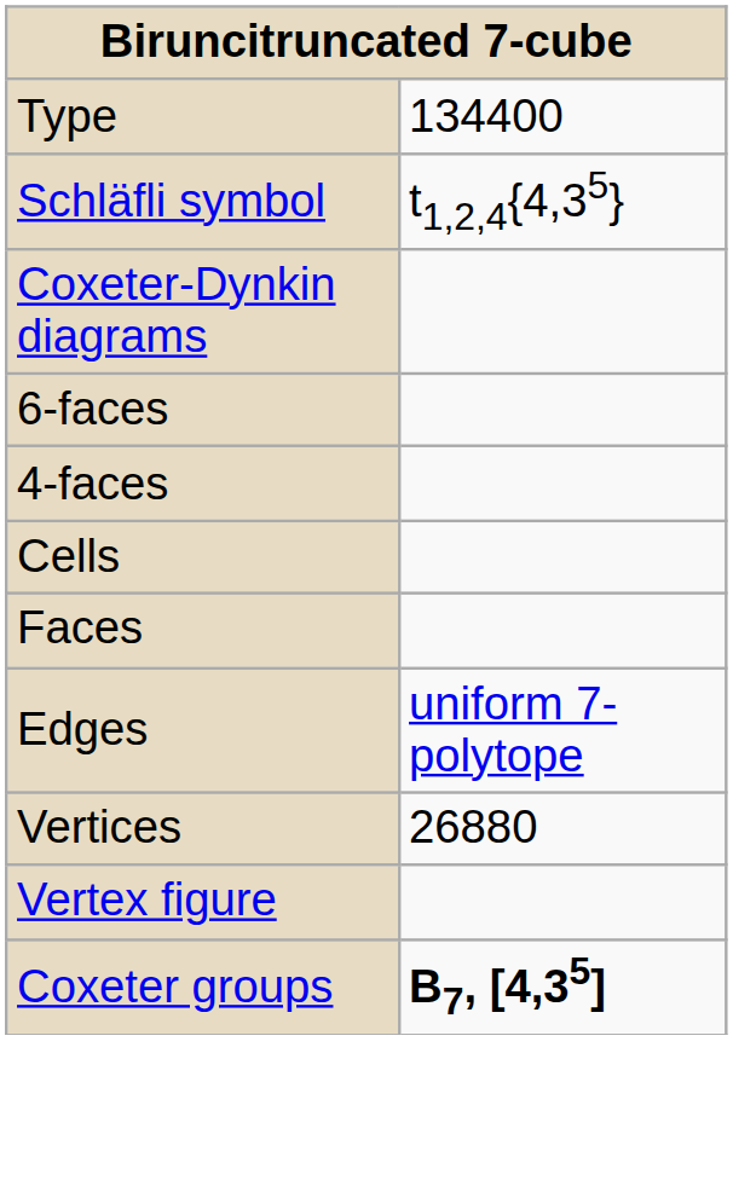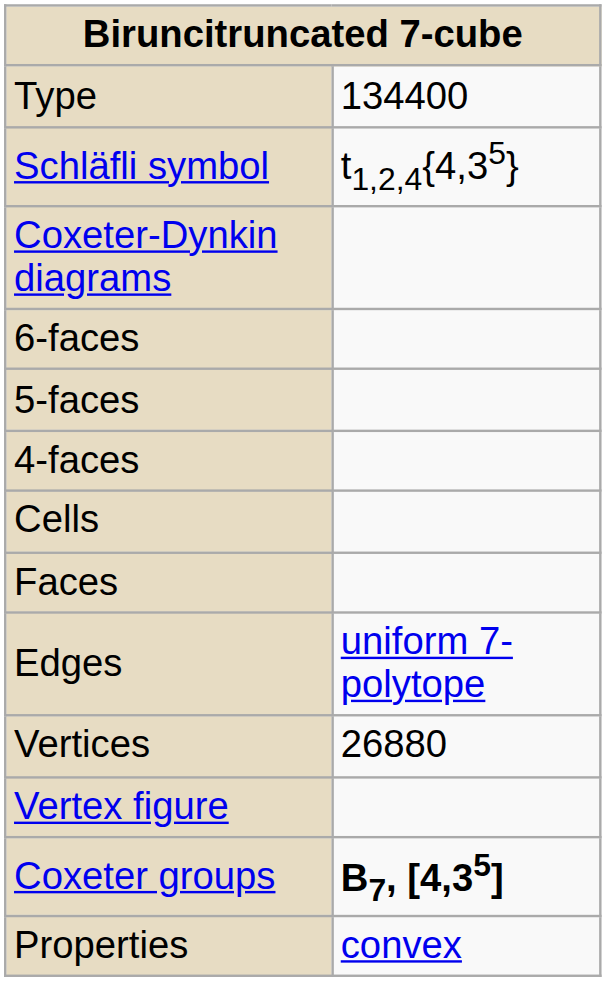+ row: 5-faces
+ row: Properties | convex
